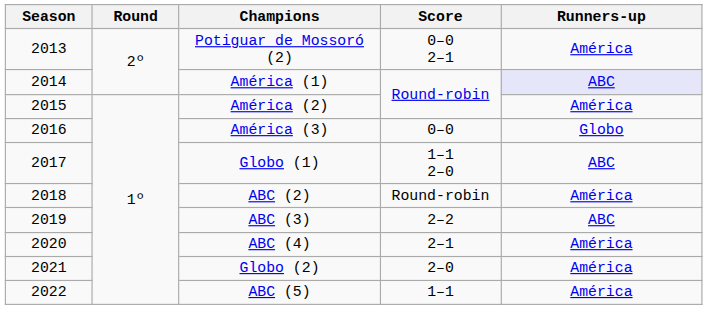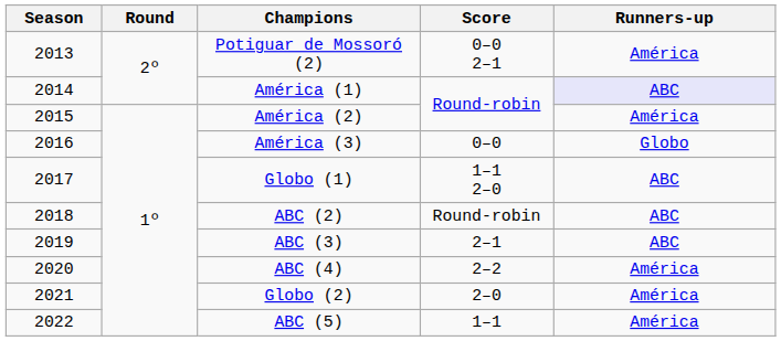ABC (2) | Runners-up: América -> ABC
ABC (3) | Score: 2–2 -> 2–1
ABC (4) | Score: 2–1 -> 2–2
